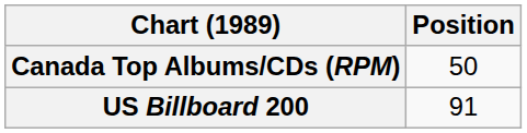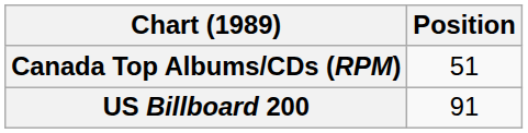Canada Top Albums/CDs (RPM) | Position: 50 -> 51
